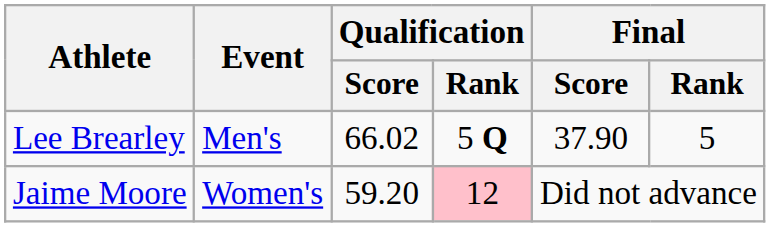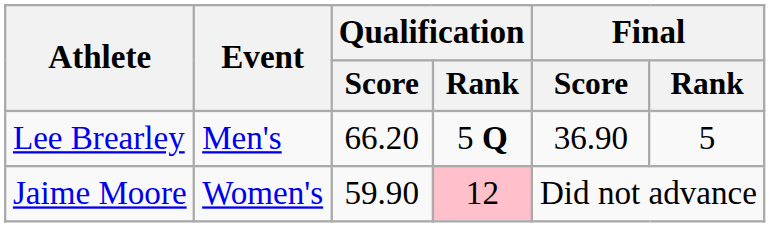Lee Brearley | Qualification / Score: 66.02 -> 66.20
Lee Brearley | Final / Score: 37.90 -> 36.90
Jaime Moore | Qualification / Score: 59.20 -> 59.90
